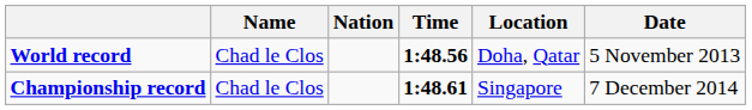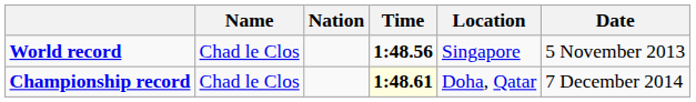World record | Location: Doha, Qatar -> Singapore
Championship record | Time: no background -> lightyellow background
Championship record | Location: Singapore -> Doha, Qatar
